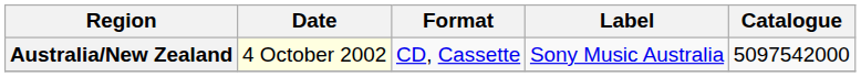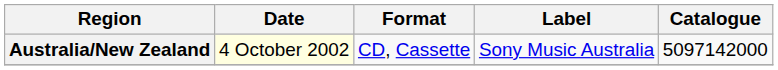Australia/New Zealand | Catalogue: 5097542000 -> 5097142000
